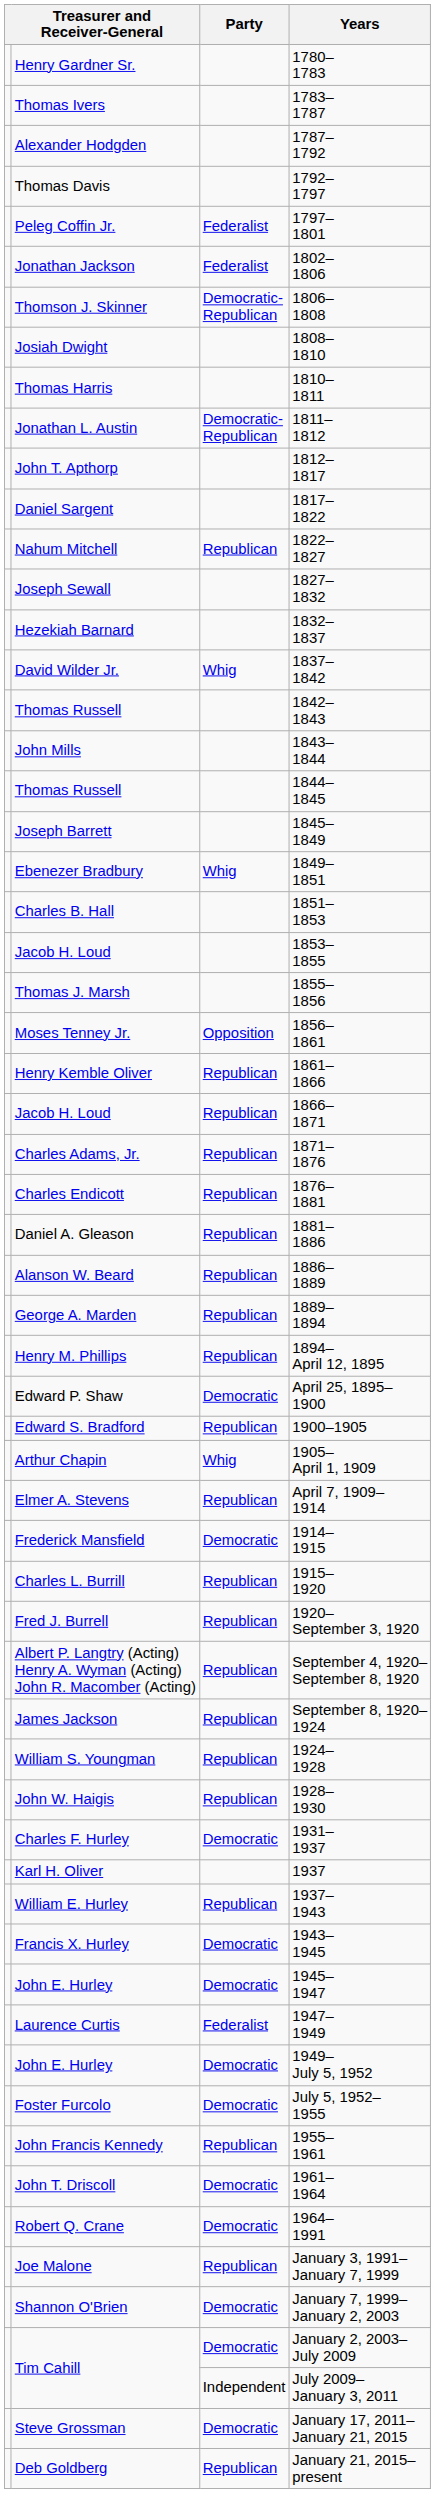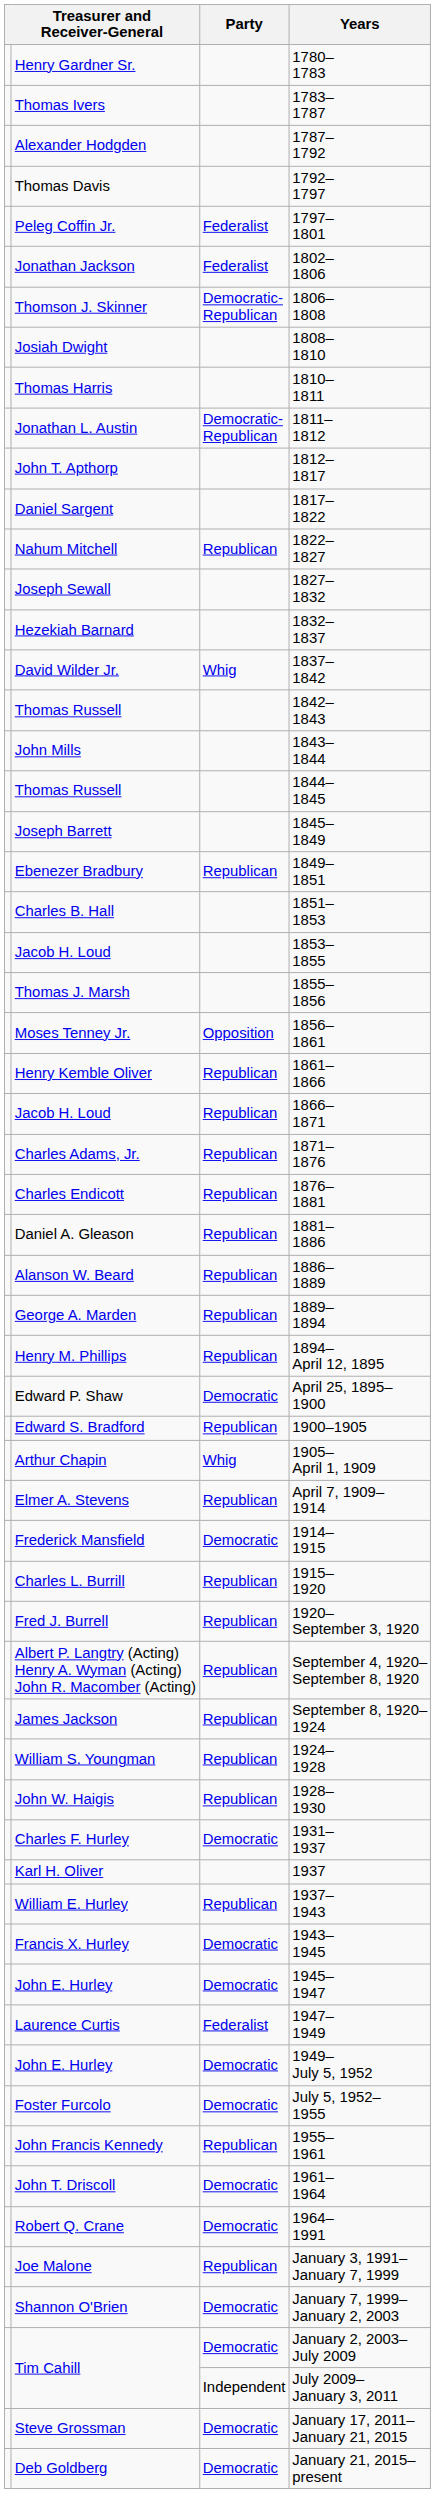Ebenezer Bradbury | Party: Whig -> Republican
Deb Goldberg | Party: Republican -> Democratic
